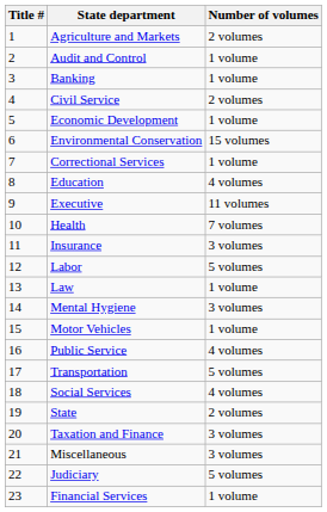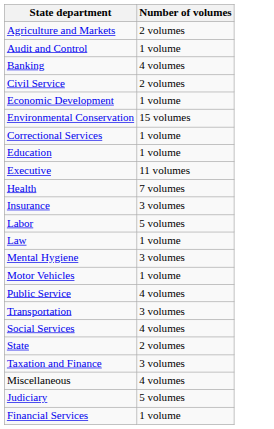- column: Title # | 1 | 2 | 3 | 4 | 5 | 6 | 7 | 8 | 9 | 10 | 11 | 12 | 13 | 14 | 15 | 16 | 17 | 18 | 19 | 20 | 21 | 22 | 23
Banking | Number of volumes: 1 volume -> 4 volumes
Education | Number of volumes: 4 volumes -> 1 volume
Transportation | Number of volumes: 5 volumes -> 3 volumes
Miscellaneous | Number of volumes: 3 volumes -> 4 volumes
